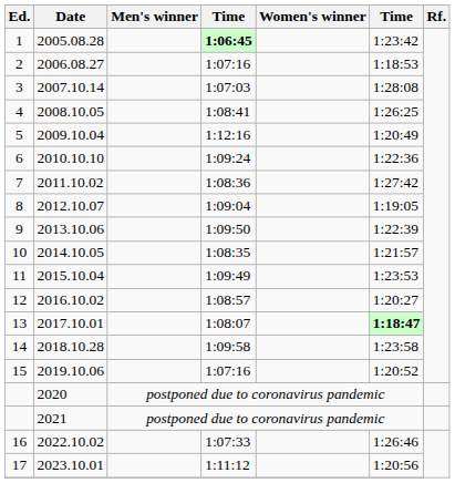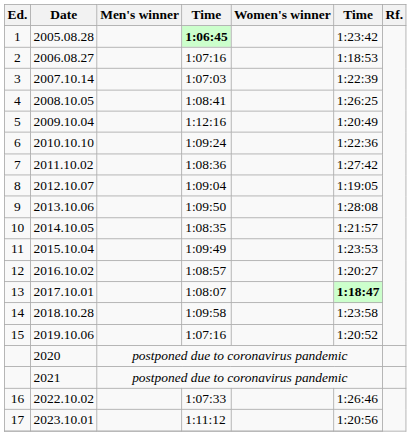2007.10.14 | column 6: 1:28:08 -> 1:22:39
2013.10.06 | column 6: 1:22:39 -> 1:28:08
